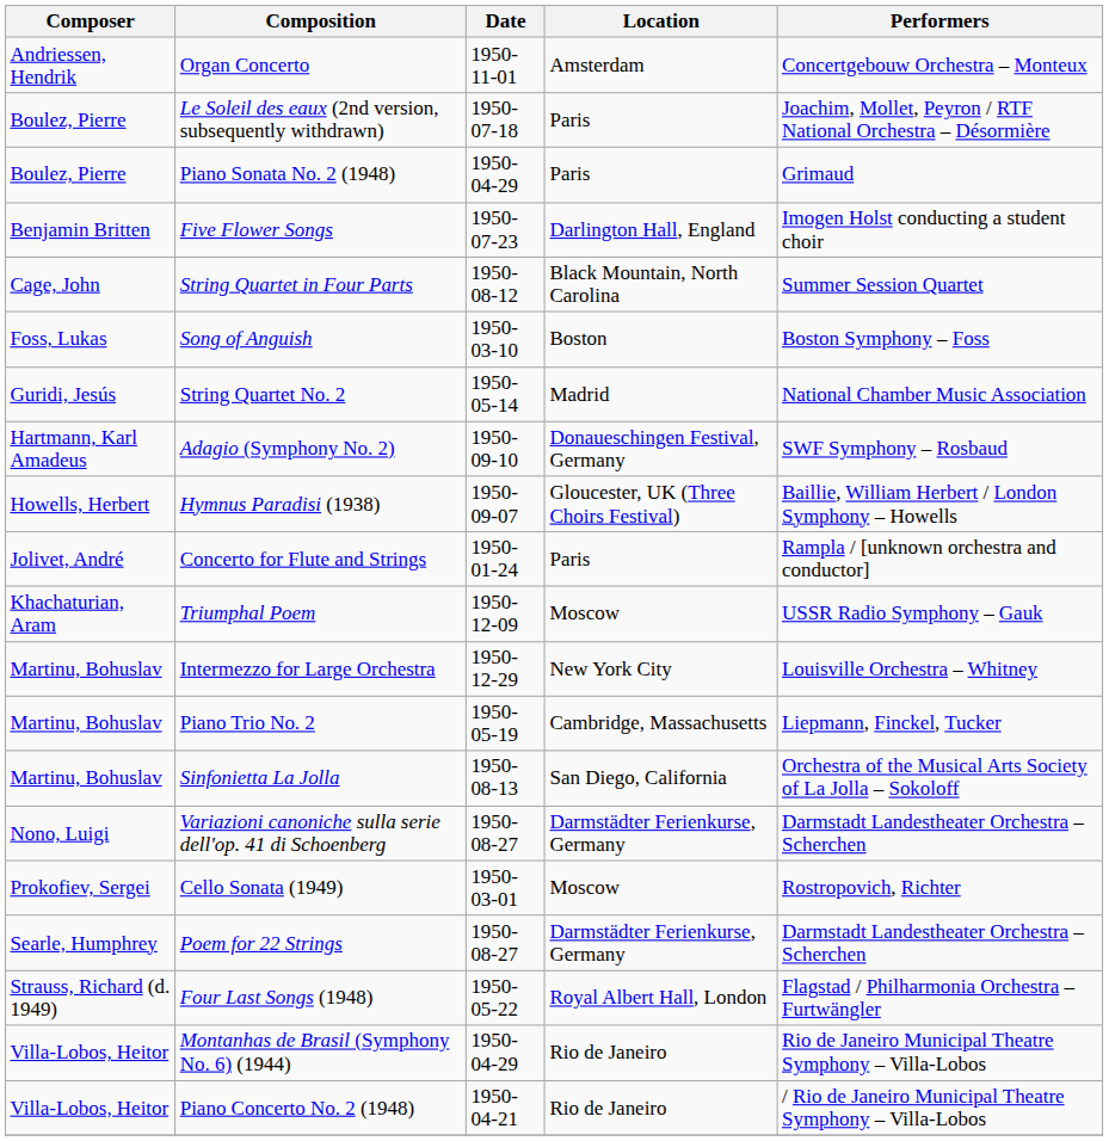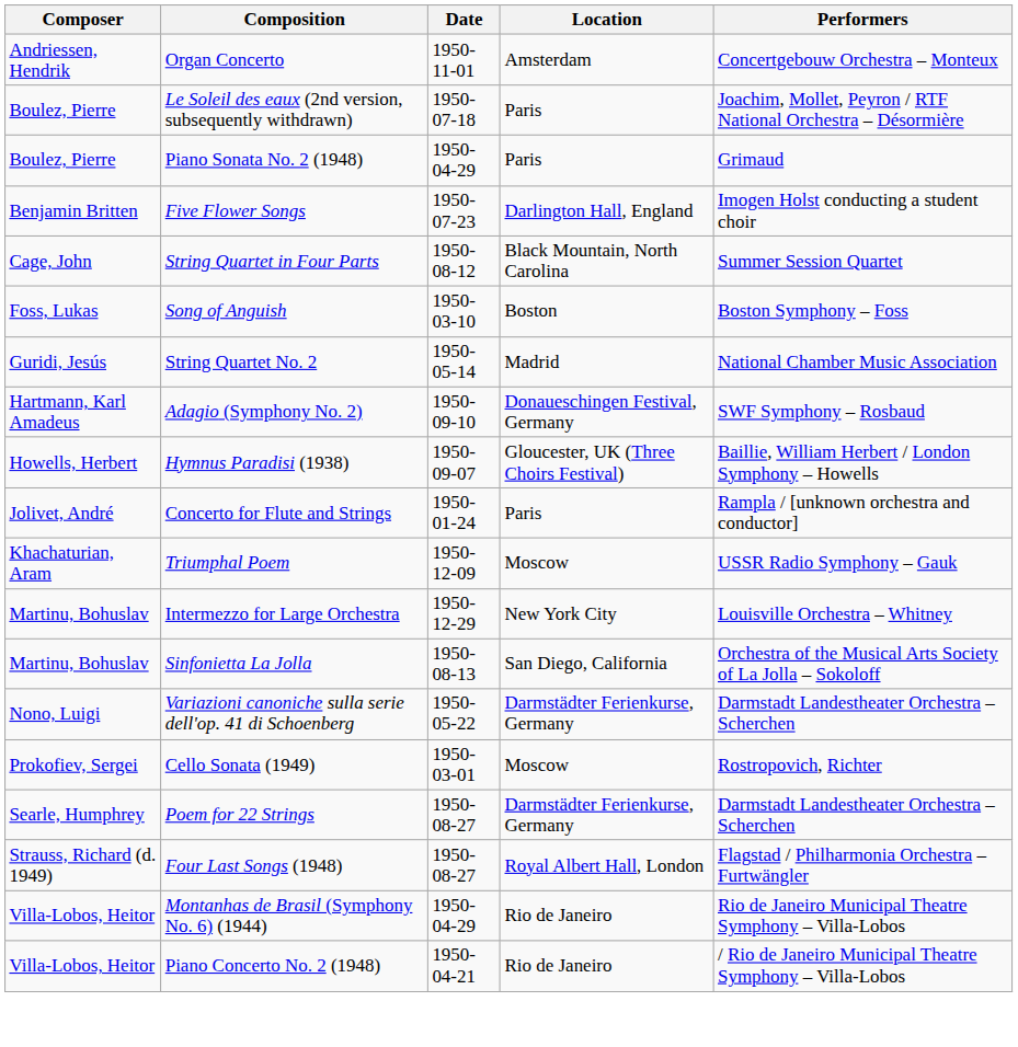- row: Martinu, Bohuslav | Piano Trio No. 2 | 1950-05-19 | Cambridge, Massachusetts | Liepmann, Finckel, Tucker
Variazioni canoniche sulla serie dell'op. 41 di Schoenberg | Date: 1950-08-27 -> 1950-05-22
Four Last Songs (1948) | Date: 1950-05-22 -> 1950-08-27
